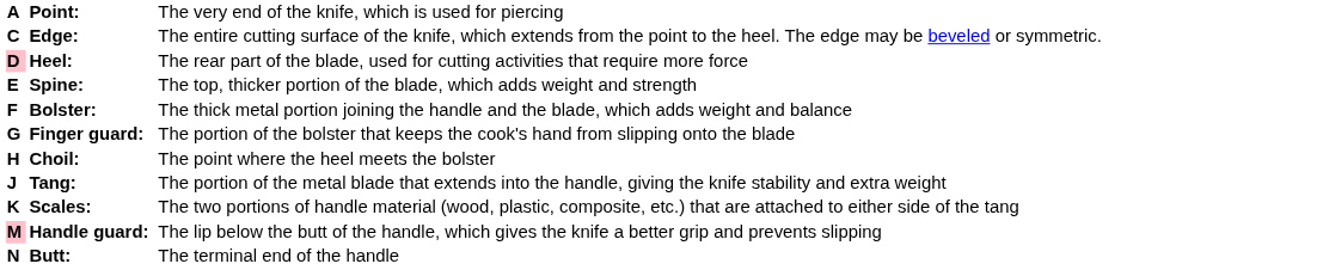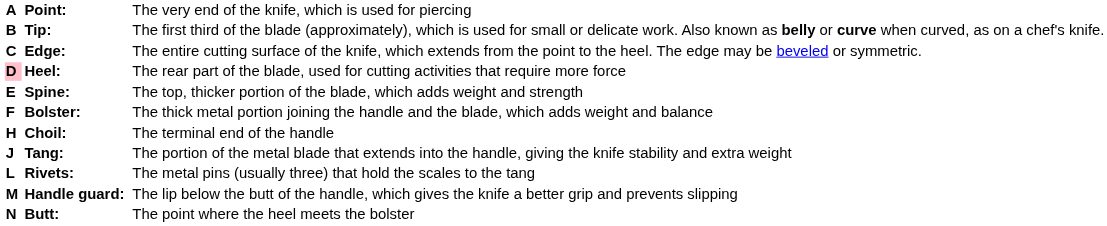+ row: B | Tip: | The first third of the blade (approximately), which is used for small or delicate work. Also known as belly or curve when curved, as on a chef's knife.
- row: G | Finger guard: | The portion of the bolster that keeps the cook's hand from slipping onto the blade
Choil: | column 3: The point where the heel meets the bolster -> The terminal end of the handle
- row: K | Scales: | The two portions of handle material (wood, plastic, composite, etc.) that are attached to either side of the tang
+ row: L | Rivets: | The metal pins (usually three) that hold the scales to the tang
Handle guard: | column 1: pink background -> no background
Butt: | column 3: The terminal end of the handle -> The point where the heel meets the bolster
